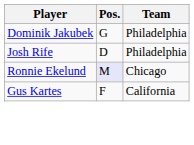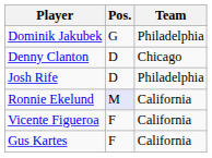+ row: Denny Clanton | D | Chicago
Ronnie Ekelund | Team: Chicago -> California
+ row: Vicente Figueroa | F | California
